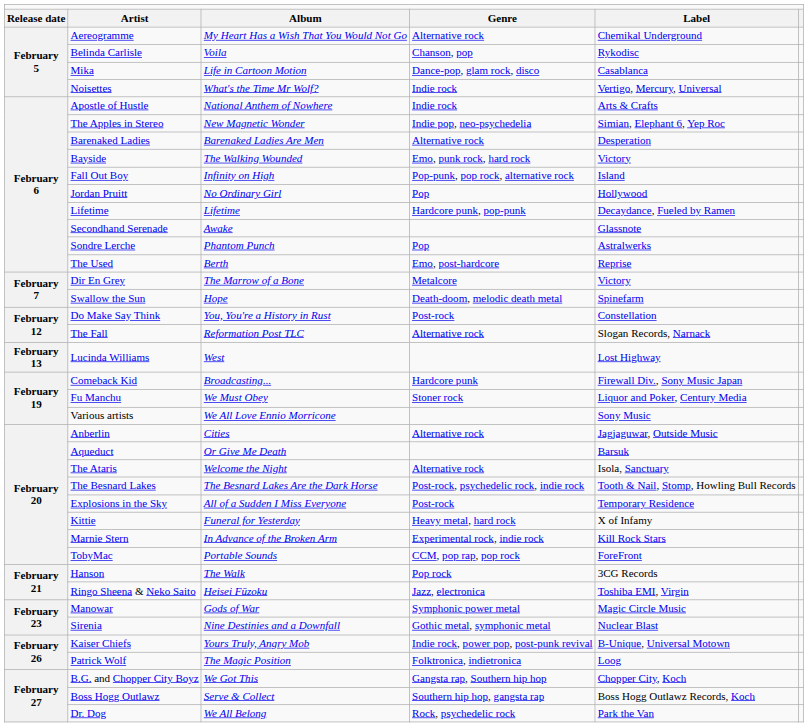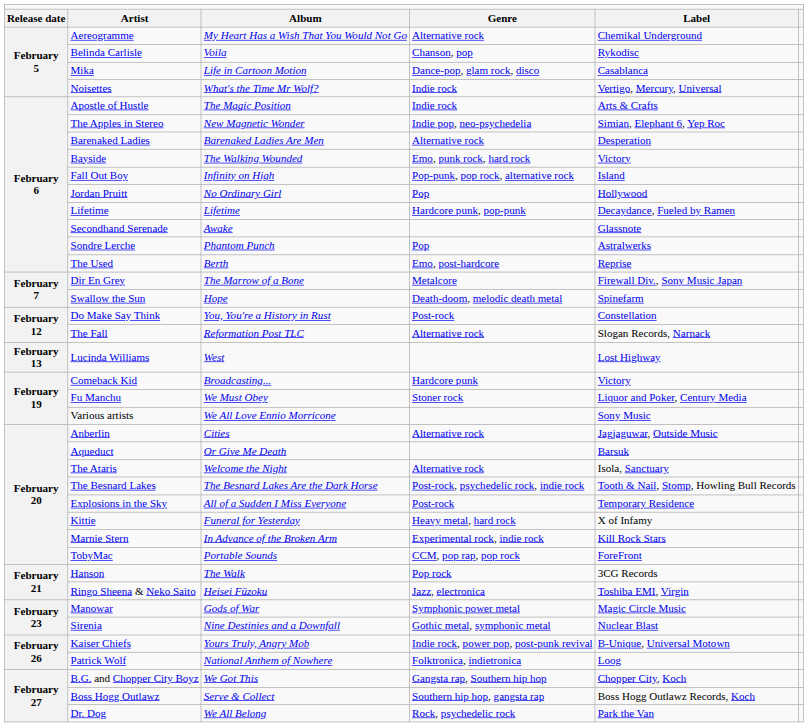Apostle of Hustle | column 3: National Anthem of Nowhere -> The Magic Position
Dir En Grey | column 5: Victory -> Firewall Div., Sony Music Japan
Comeback Kid | column 5: Firewall Div., Sony Music Japan -> Victory
Patrick Wolf | column 3: The Magic Position -> National Anthem of Nowhere
